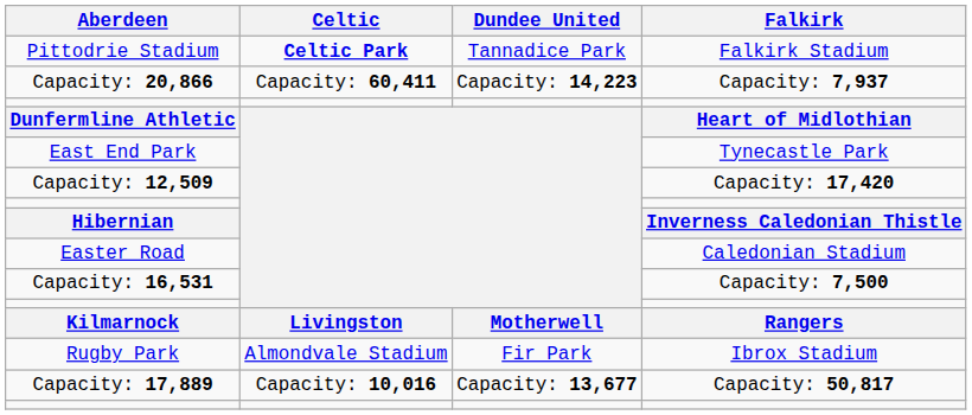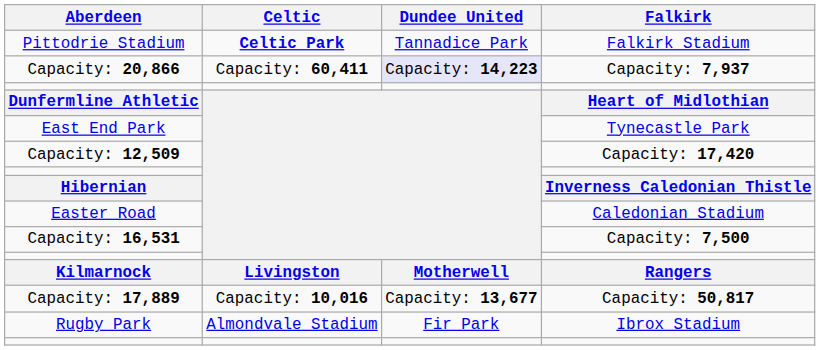Capacity: 20,866 | Dundee United: no background -> lavender background
rows swapped: Rugby Park <-> Capacity: 17,889
